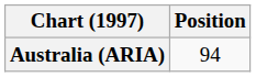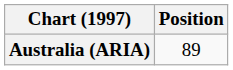Australia (ARIA) | Position: 94 -> 89
